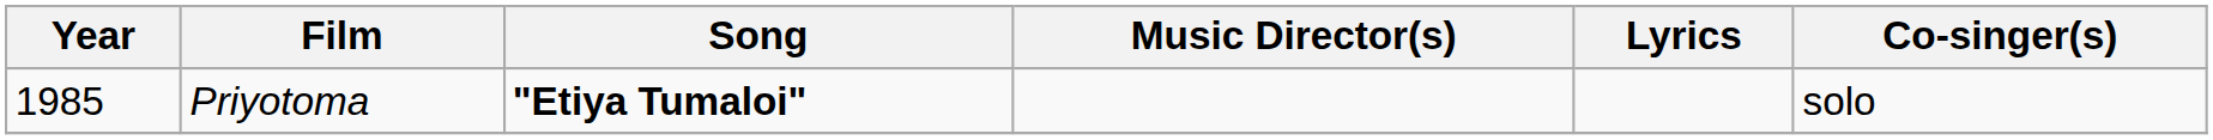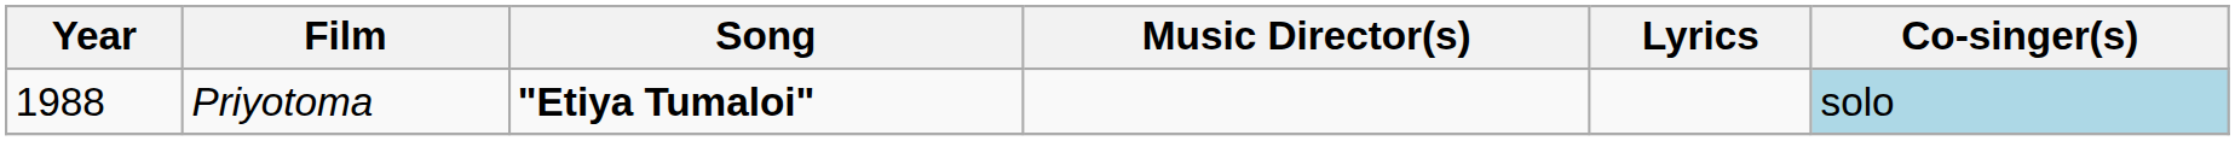Priyotoma | Year: 1985 -> 1988
Priyotoma | Co-singer(s): no background -> lightblue background
